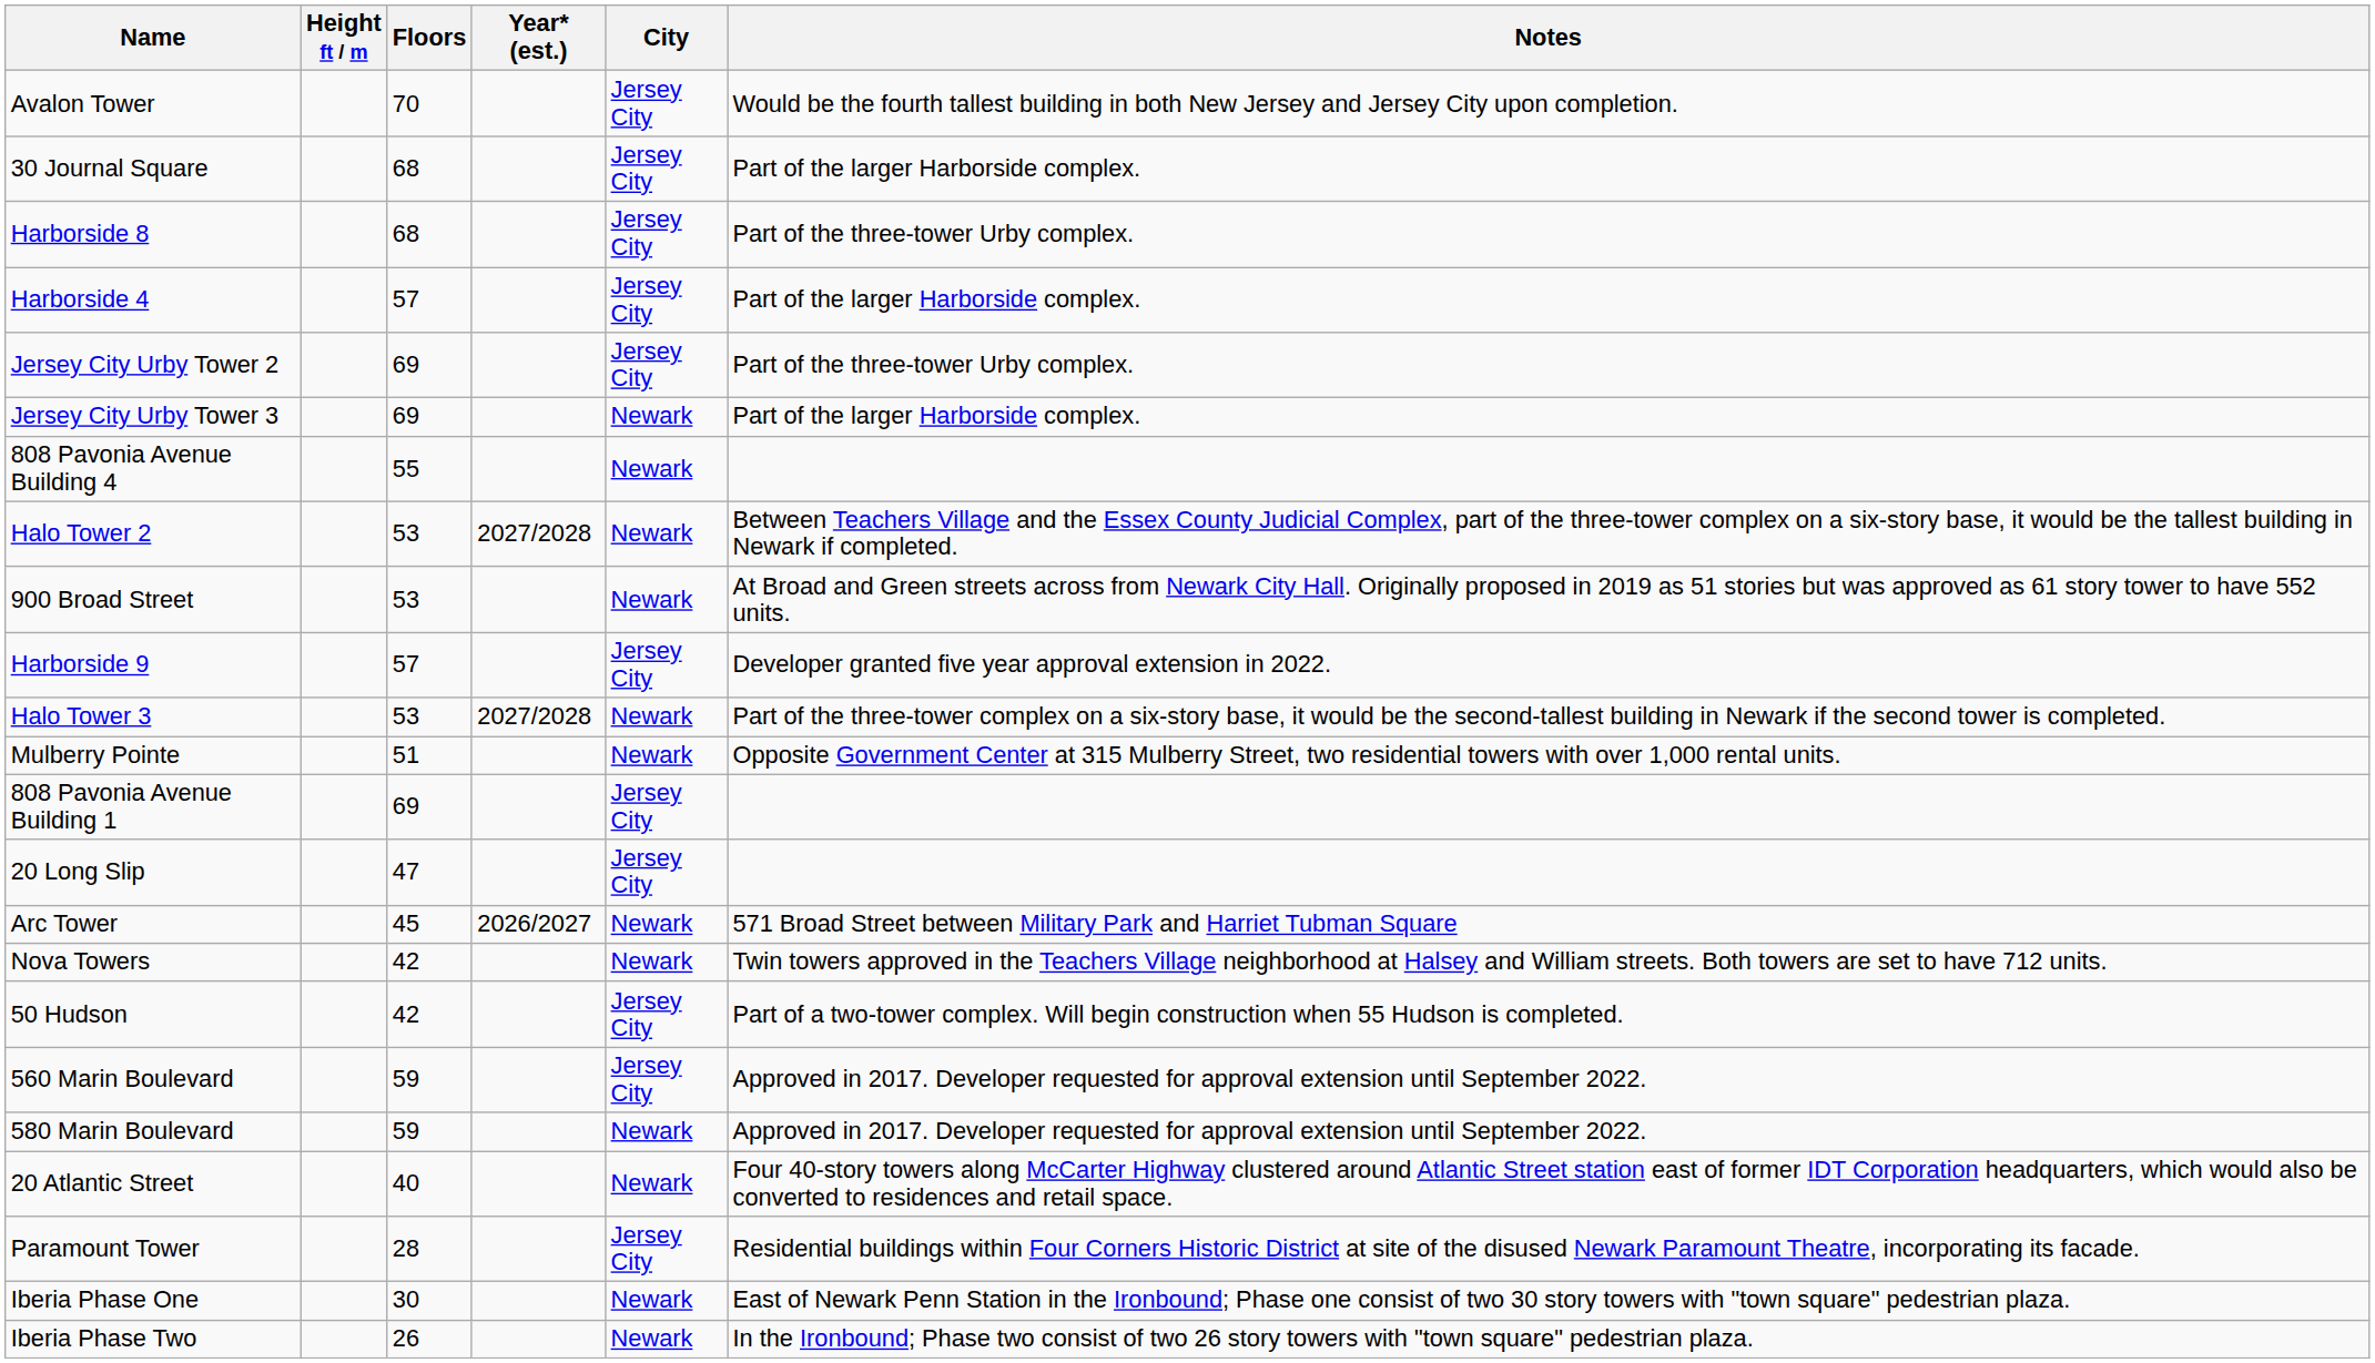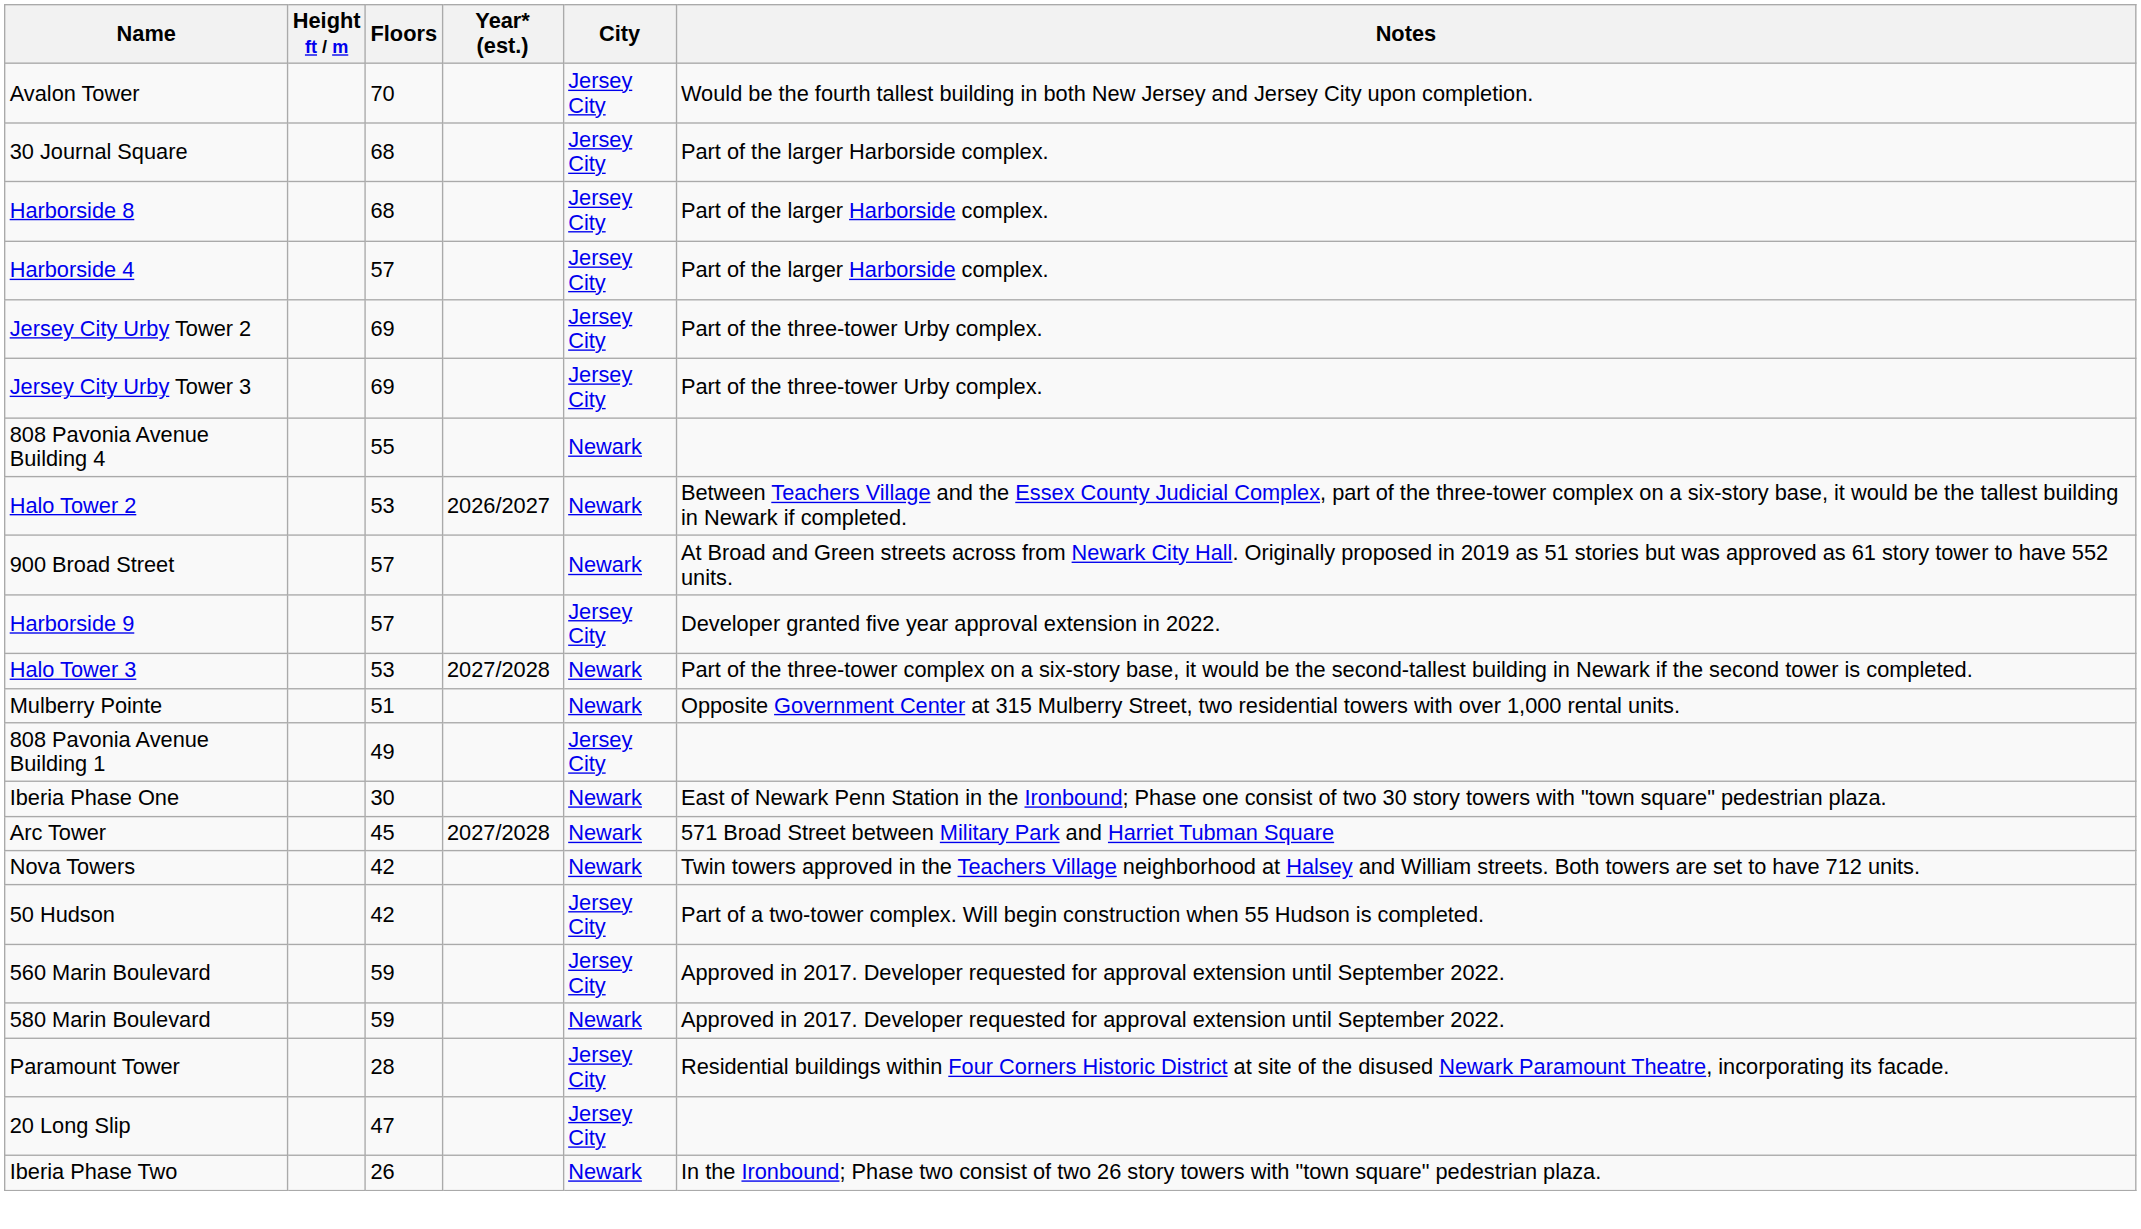Harborside 8 | Notes: Part of the three-tower Urby complex. -> Part of the larger Harborside complex.
Jersey City Urby Tower 3 | City: Newark -> Jersey City
Jersey City Urby Tower 3 | Notes: Part of the larger Harborside complex. -> Part of the three-tower Urby complex.
Halo Tower 2 | Year* (est.): 2027/2028 -> 2026/2027
900 Broad Street | Floors: 53 -> 57
808 Pavonia Avenue Building 1 | Floors: 69 -> 49
rows swapped: 20 Long Slip <-> Iberia Phase One
Arc Tower | Year* (est.): 2026/2027 -> 2027/2028
- row: 20 Atlantic Street | 40 | Newark | Four 40-story towers along McCarter Highway clustered around Atlantic Street station east of former IDT Corporation headquarters, which would also be converted to residences and retail space.
